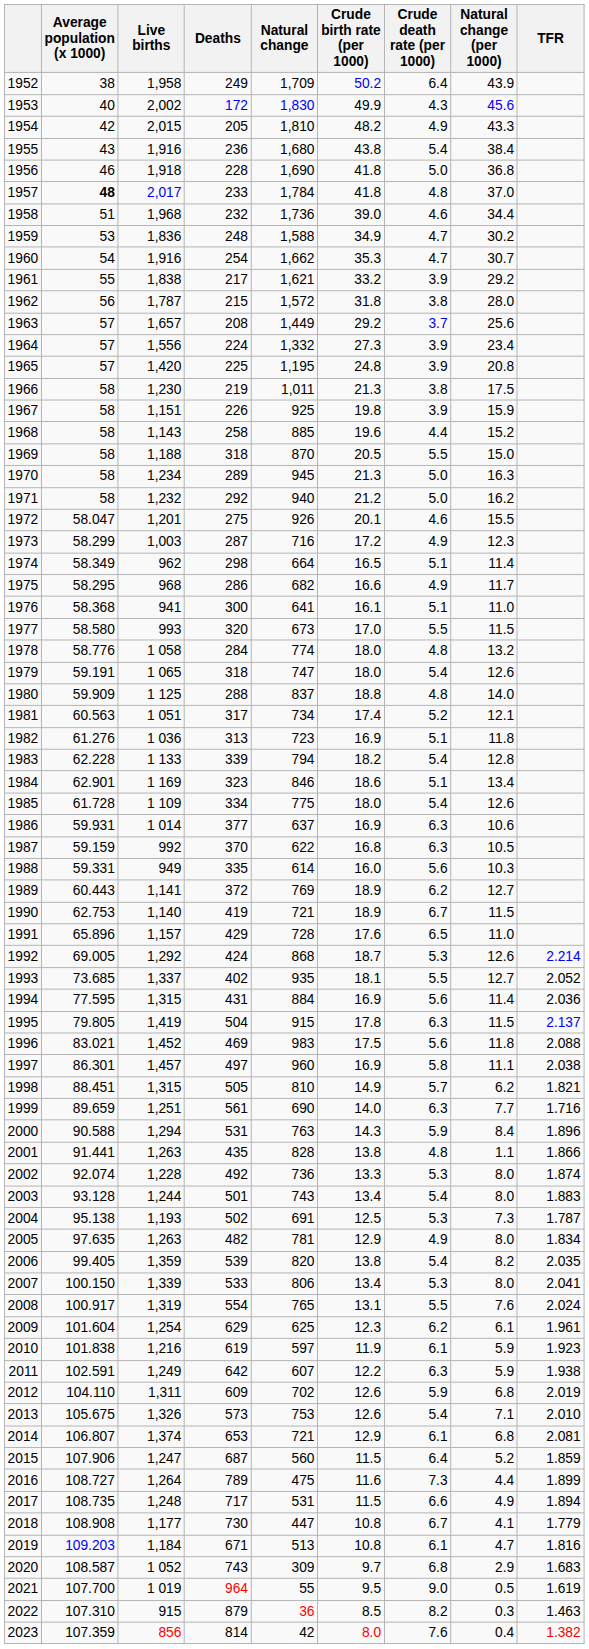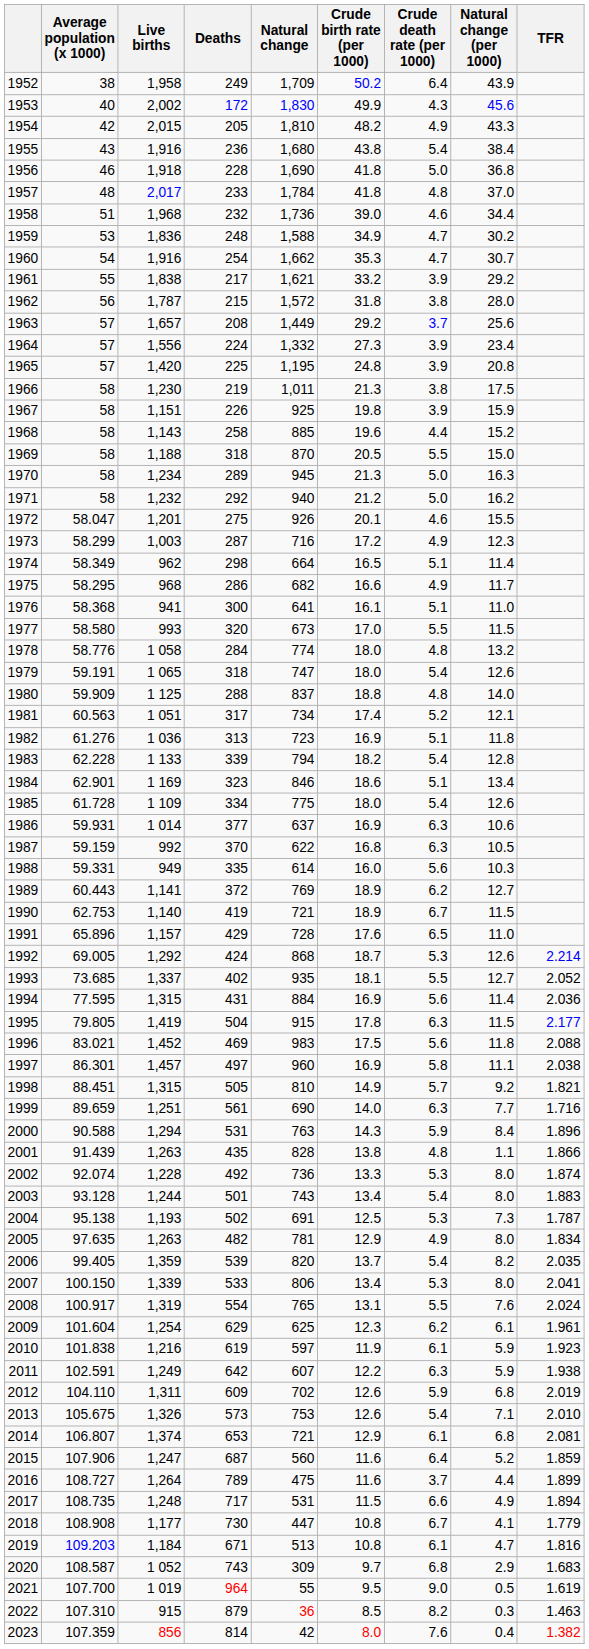1957 | Average population (x 1000): bold -> normal
1995 | TFR: 2.137 -> 2.177
1998 | Natural change (per 1000): 6.2 -> 9.2
2001 | Average population (x 1000): 91.441 -> 91.439
2006 | Crude birth rate (per 1000): 13.8 -> 13.7
2015 | Crude birth rate (per 1000): 11.5 -> 11.6
2016 | Crude death rate (per 1000): 7.3 -> 3.7
